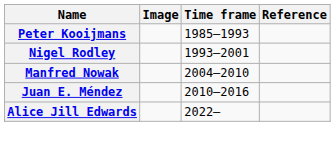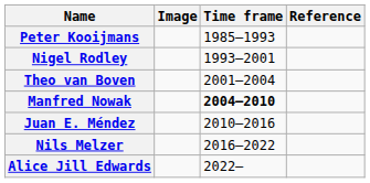+ row: Theo van Boven | 2001–2004
Manfred Nowak | Time frame: normal -> bold
+ row: Nils Melzer | 2016–2022
